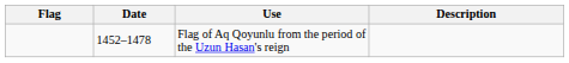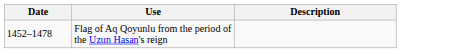- column: Flag
